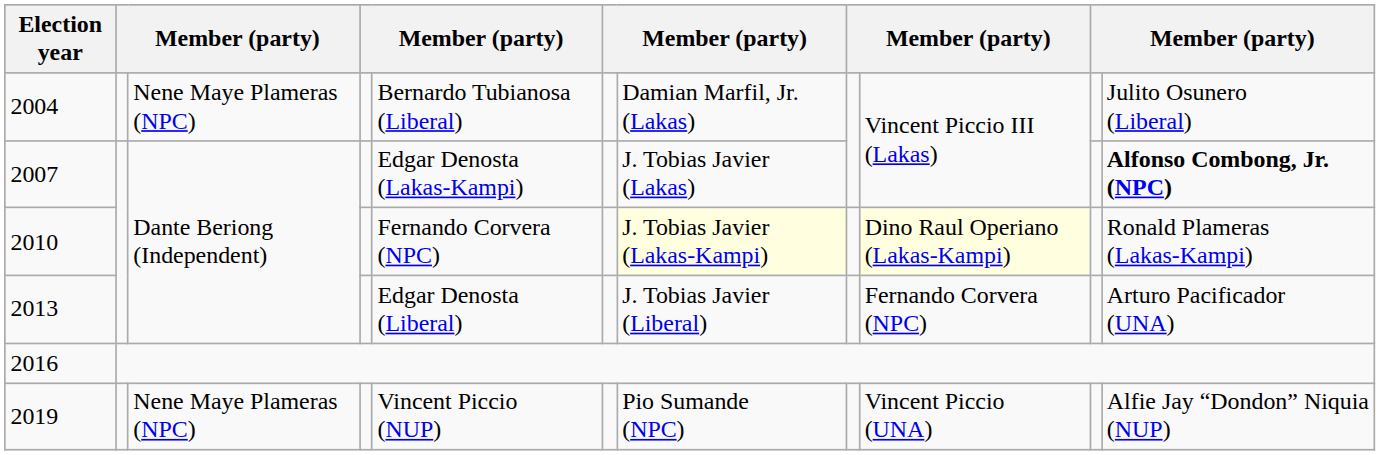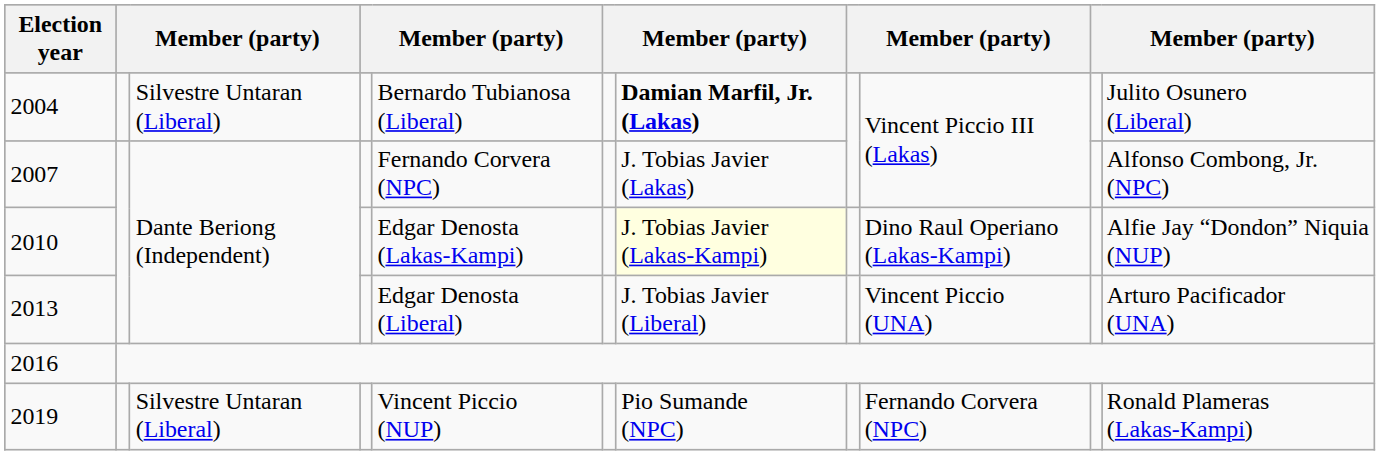2004 | column 3: Nene Maye Plameras (NPC) -> Silvestre Untaran (Liberal)
2004 | column 7: normal -> bold
2007 | column 5: Edgar Denosta (Lakas-Kampi) -> Fernando Corvera (NPC)
2007 | column 11: bold -> normal
2010 | column 5: Fernando Corvera (NPC) -> Edgar Denosta (Lakas-Kampi)
2010 | column 9: lightyellow background -> no background
2010 | column 11: Ronald Plameras (Lakas-Kampi) -> Alfie Jay “Dondon” Niquia (NUP)
2013 | column 9: Fernando Corvera (NPC) -> Vincent Piccio (UNA)
2019 | column 3: Nene Maye Plameras (NPC) -> Silvestre Untaran (Liberal)
2019 | column 9: Vincent Piccio (UNA) -> Fernando Corvera (NPC)
2019 | column 11: Alfie Jay “Dondon” Niquia (NUP) -> Ronald Plameras (Lakas-Kampi)
